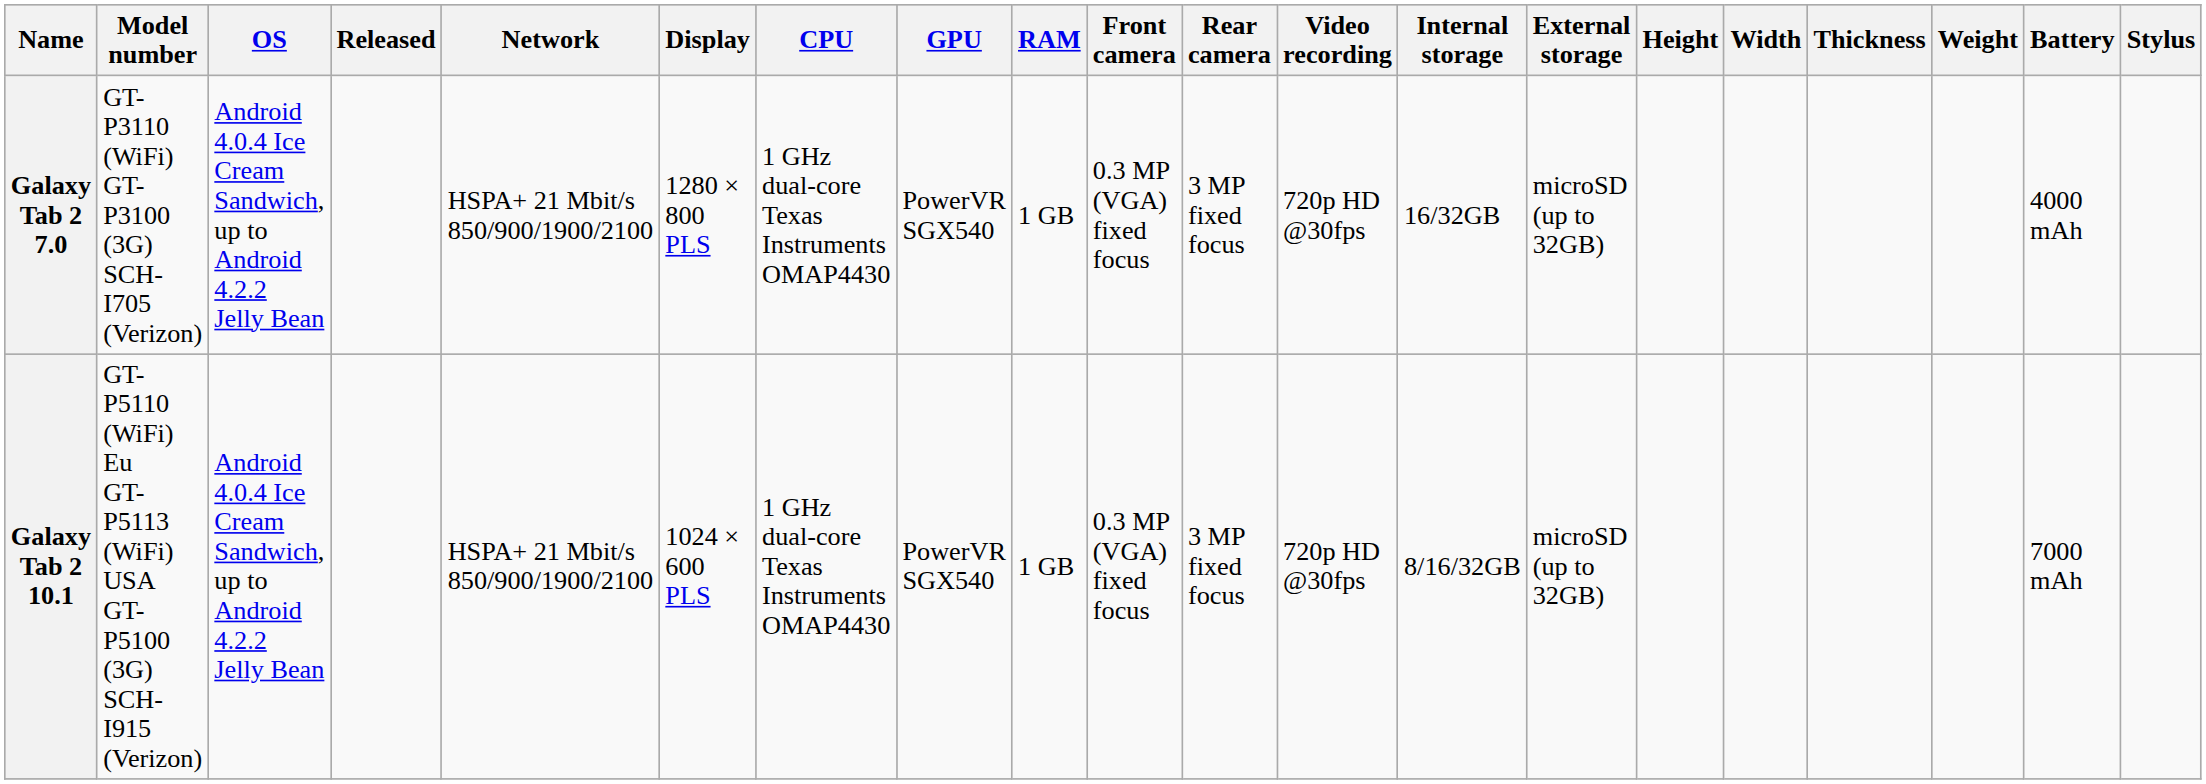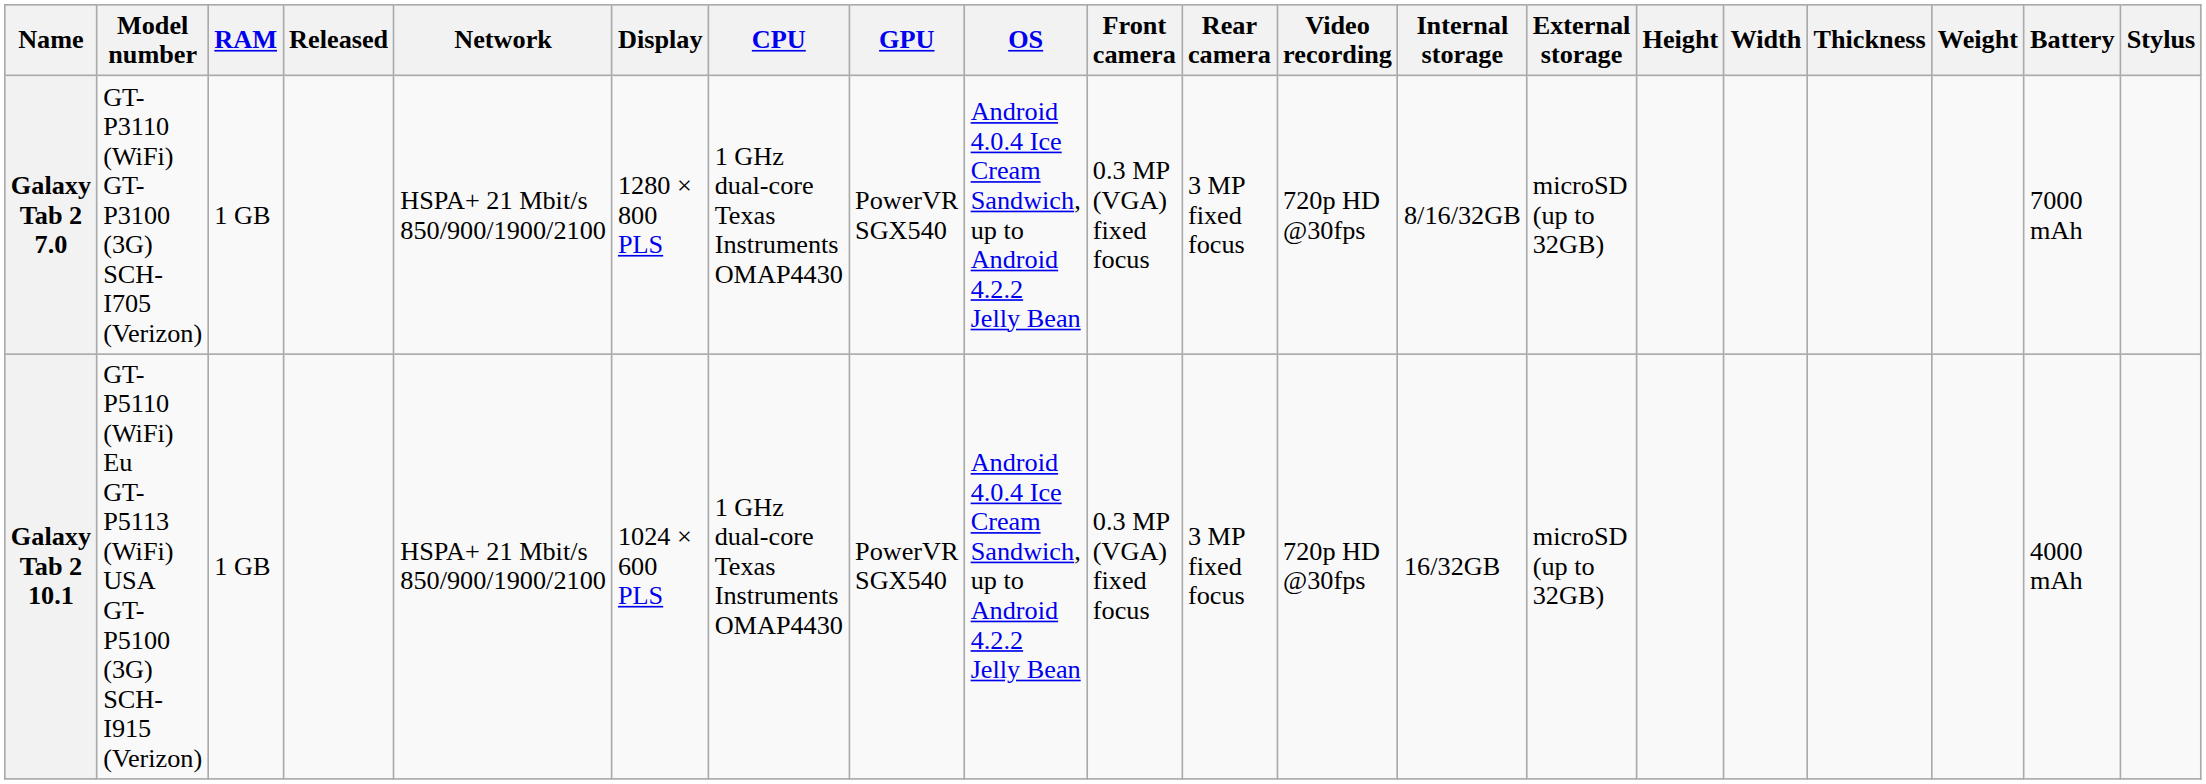columns swapped: OS <-> RAM
Galaxy Tab 2 7.0 | Internal storage: 16/32GB -> 8/16/32GB
Galaxy Tab 2 7.0 | Battery: 4000 mAh -> 7000 mAh
Galaxy Tab 2 10.1 | Internal storage: 8/16/32GB -> 16/32GB
Galaxy Tab 2 10.1 | Battery: 7000 mAh -> 4000 mAh
